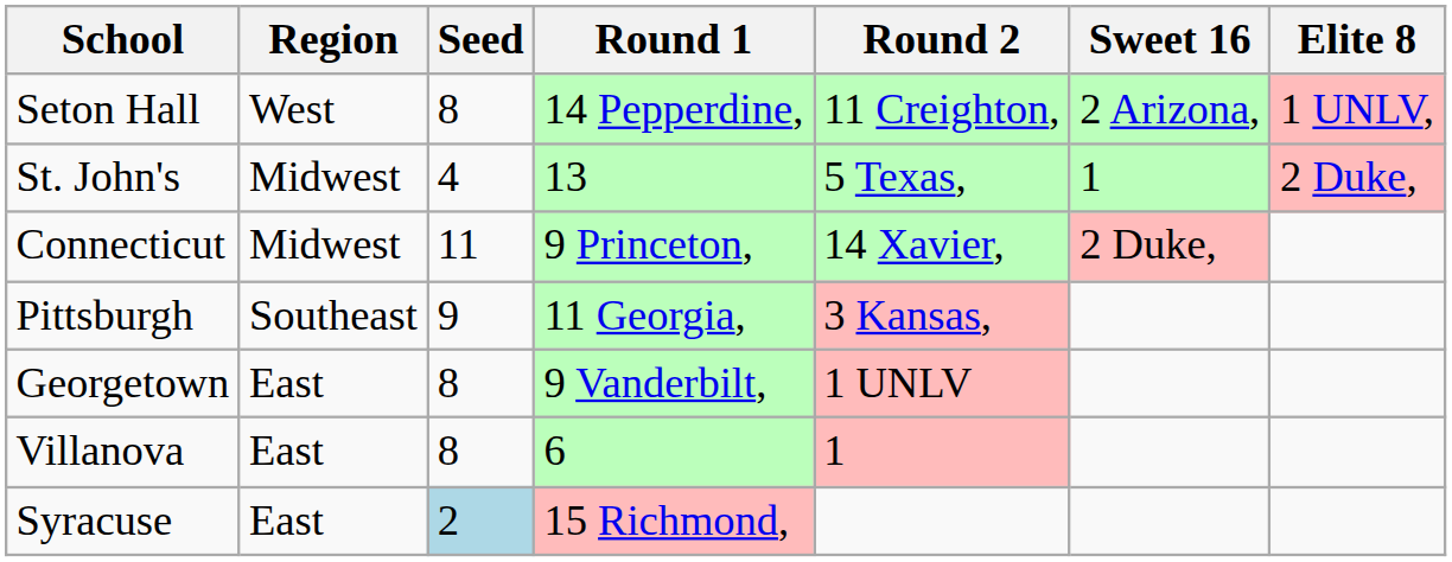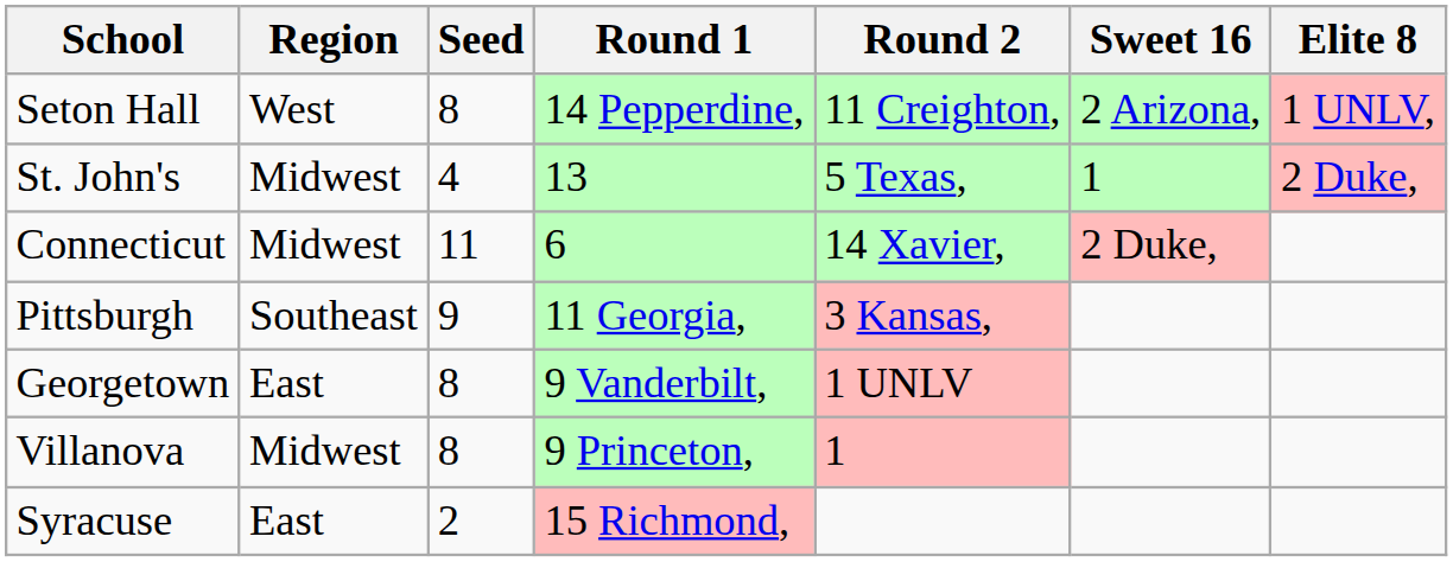Connecticut | Round 1: 9 Princeton, -> 6
Villanova | Region: East -> Midwest
Villanova | Round 1: 6 -> 9 Princeton,
Syracuse | Seed: lightblue background -> no background
